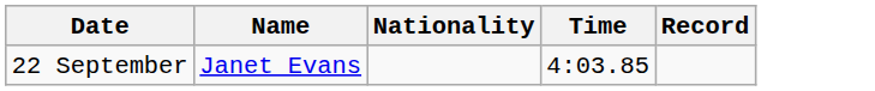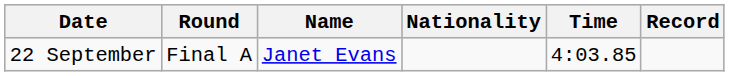+ column: Round | Final A
